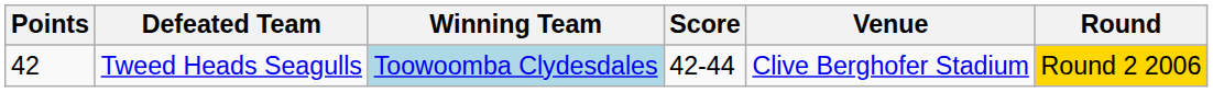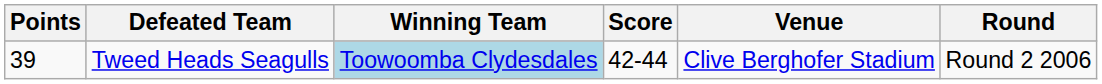Tweed Heads Seagulls | Points: 42 -> 39
Tweed Heads Seagulls | Round: gold background -> no background
